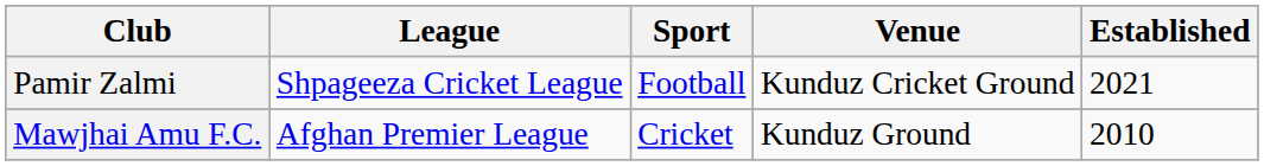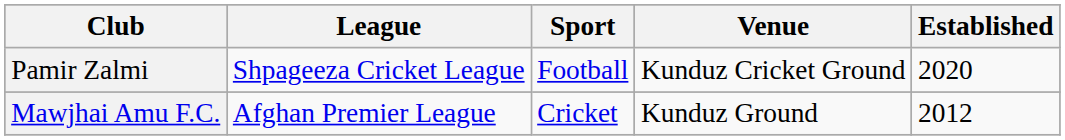Pamir Zalmi | Established: 2021 -> 2020
Mawjhai Amu F.C. | Established: 2010 -> 2012
